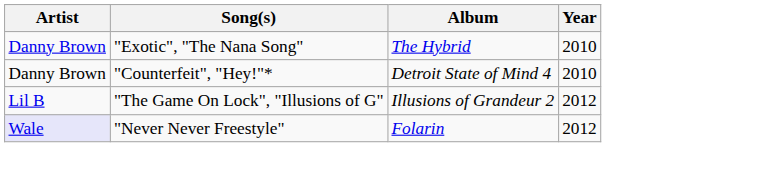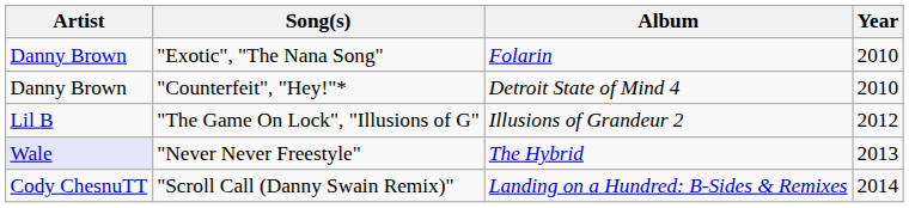"Exotic", "The Nana Song" | Album: The Hybrid -> Folarin
"Never Never Freestyle" | Album: Folarin -> The Hybrid
"Never Never Freestyle" | Year: 2012 -> 2013
+ row: Cody ChesnuTT | "Scroll Call (Danny Swain Remix)" | Landing on a Hundred: B-Sides & Remixes | 2014
